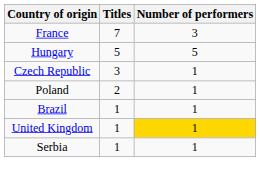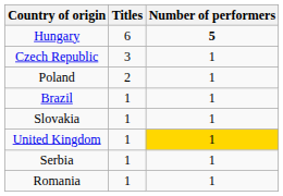- row: France | 7 | 3
Hungary | Titles: 5 -> 6
Hungary | Number of performers: normal -> bold
+ row: Slovakia | 1 | 1
+ row: Romania | 1 | 1
